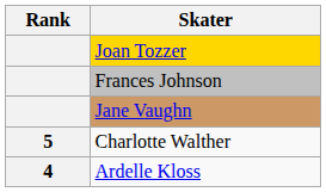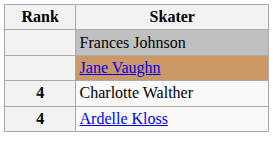- row: Joan Tozzer
Charlotte Walther | Rank: 5 -> 4
